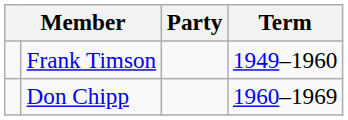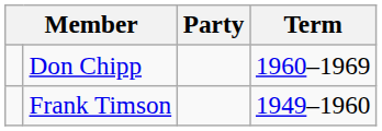rows swapped: Frank Timson <-> Don Chipp
